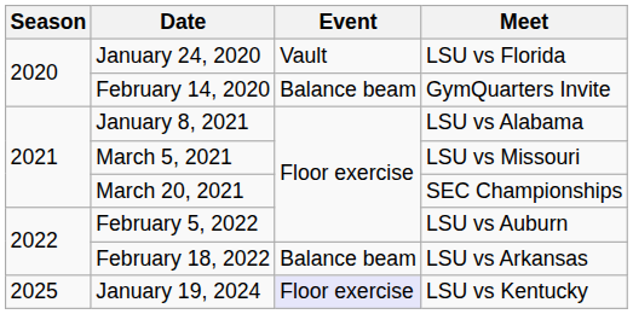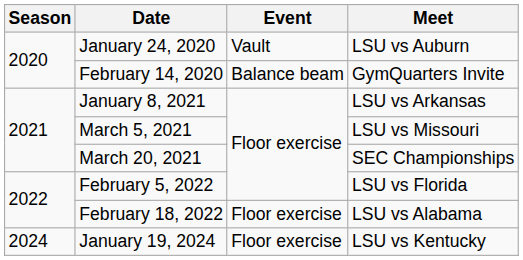January 24, 2020 | Meet: LSU vs Florida -> LSU vs Auburn
January 8, 2021 | Meet: LSU vs Alabama -> LSU vs Arkansas
February 5, 2022 | Meet: LSU vs Auburn -> LSU vs Florida
February 18, 2022 | Event: Balance beam -> Floor exercise
February 18, 2022 | Meet: LSU vs Arkansas -> LSU vs Alabama
January 19, 2024 | Season: 2025 -> 2024
January 19, 2024 | Event: lavender background -> no background
